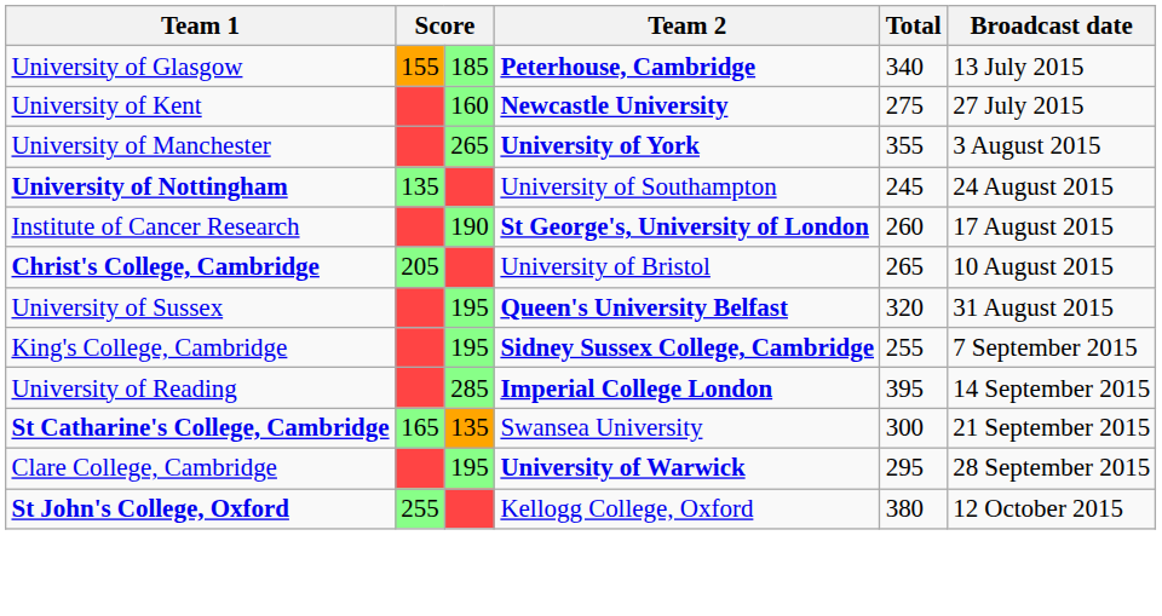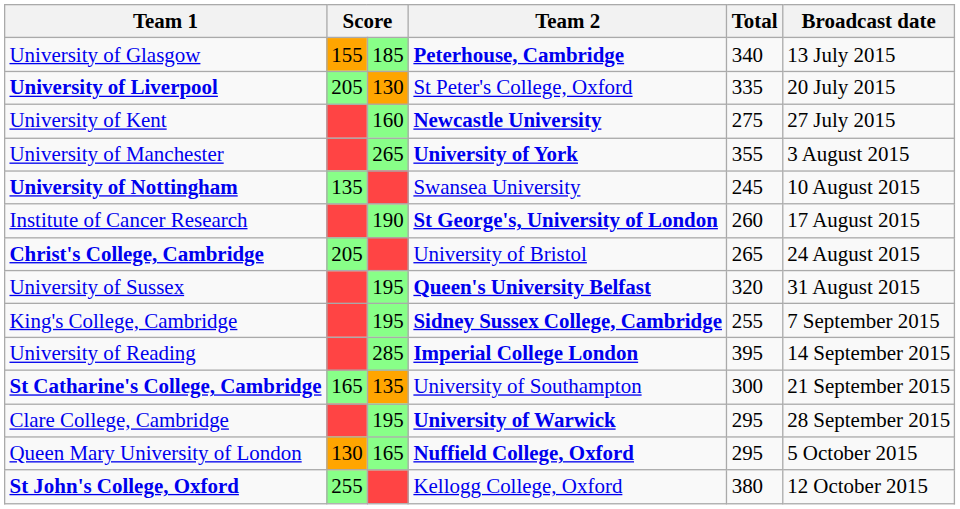+ row: University of Liverpool | 205 | 130 | St Peter's College, Oxford | 335 | 20 July 2015
University of Nottingham | Team 2: University of Southampton -> Swansea University
University of Nottingham | Broadcast date: 24 August 2015 -> 10 August 2015
Christ's College, Cambridge | Broadcast date: 10 August 2015 -> 24 August 2015
St Catharine's College, Cambridge | Team 2: Swansea University -> University of Southampton
+ row: Queen Mary University of London | 130 | 165 | Nuffield College, Oxford | 295 | 5 October 2015
